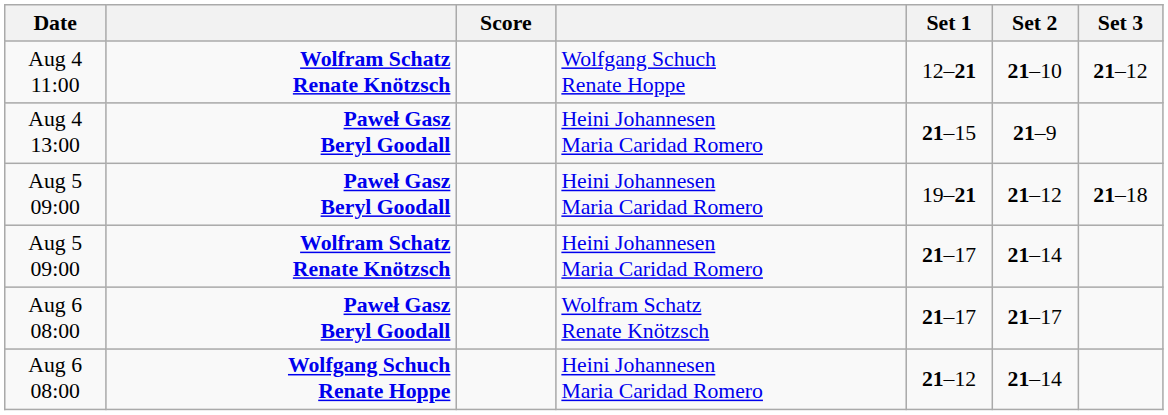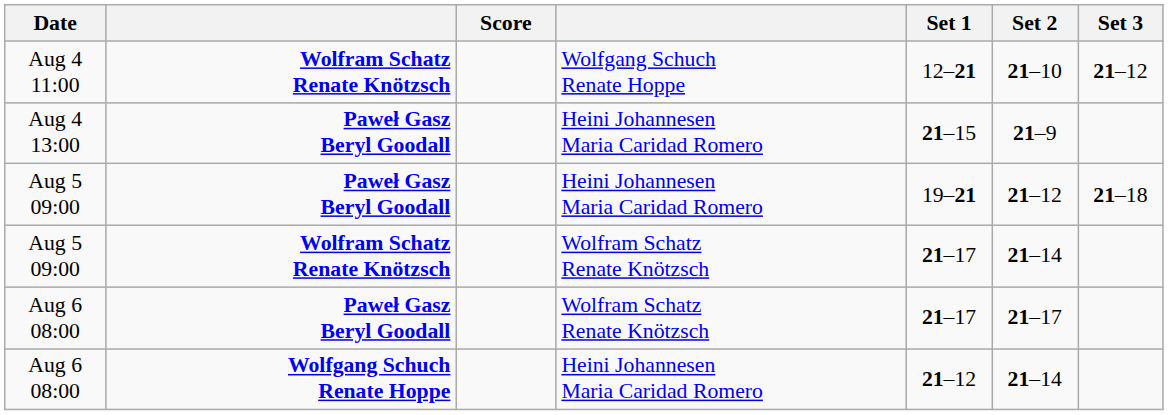Aug 5 09:00 / Wolfram Schatz Renate Knötzsch | column 4: Heini Johannesen Maria Caridad Romero -> Wolfram Schatz Renate Knötzsch
